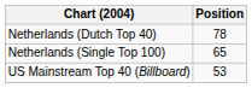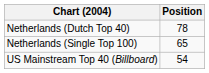US Mainstream Top 40 (Billboard) | Position: 53 -> 54
